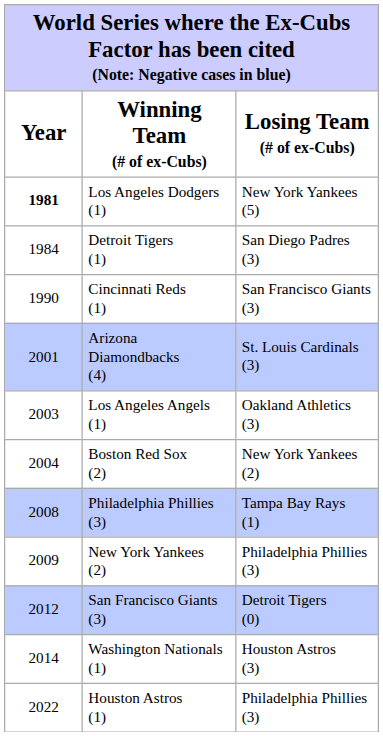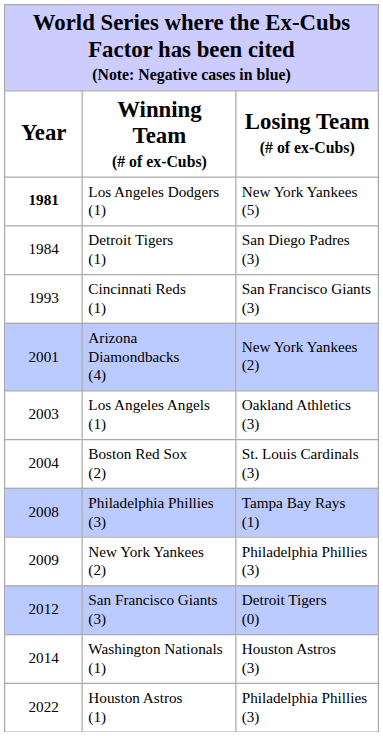Cincinnati Reds (1) | Year: 1990 -> 1993
Arizona Diamondbacks (4) | Losing Team (# of ex-Cubs): St. Louis Cardinals (3) -> New York Yankees (2)
Boston Red Sox (2) | Losing Team (# of ex-Cubs): New York Yankees (2) -> St. Louis Cardinals (3)
